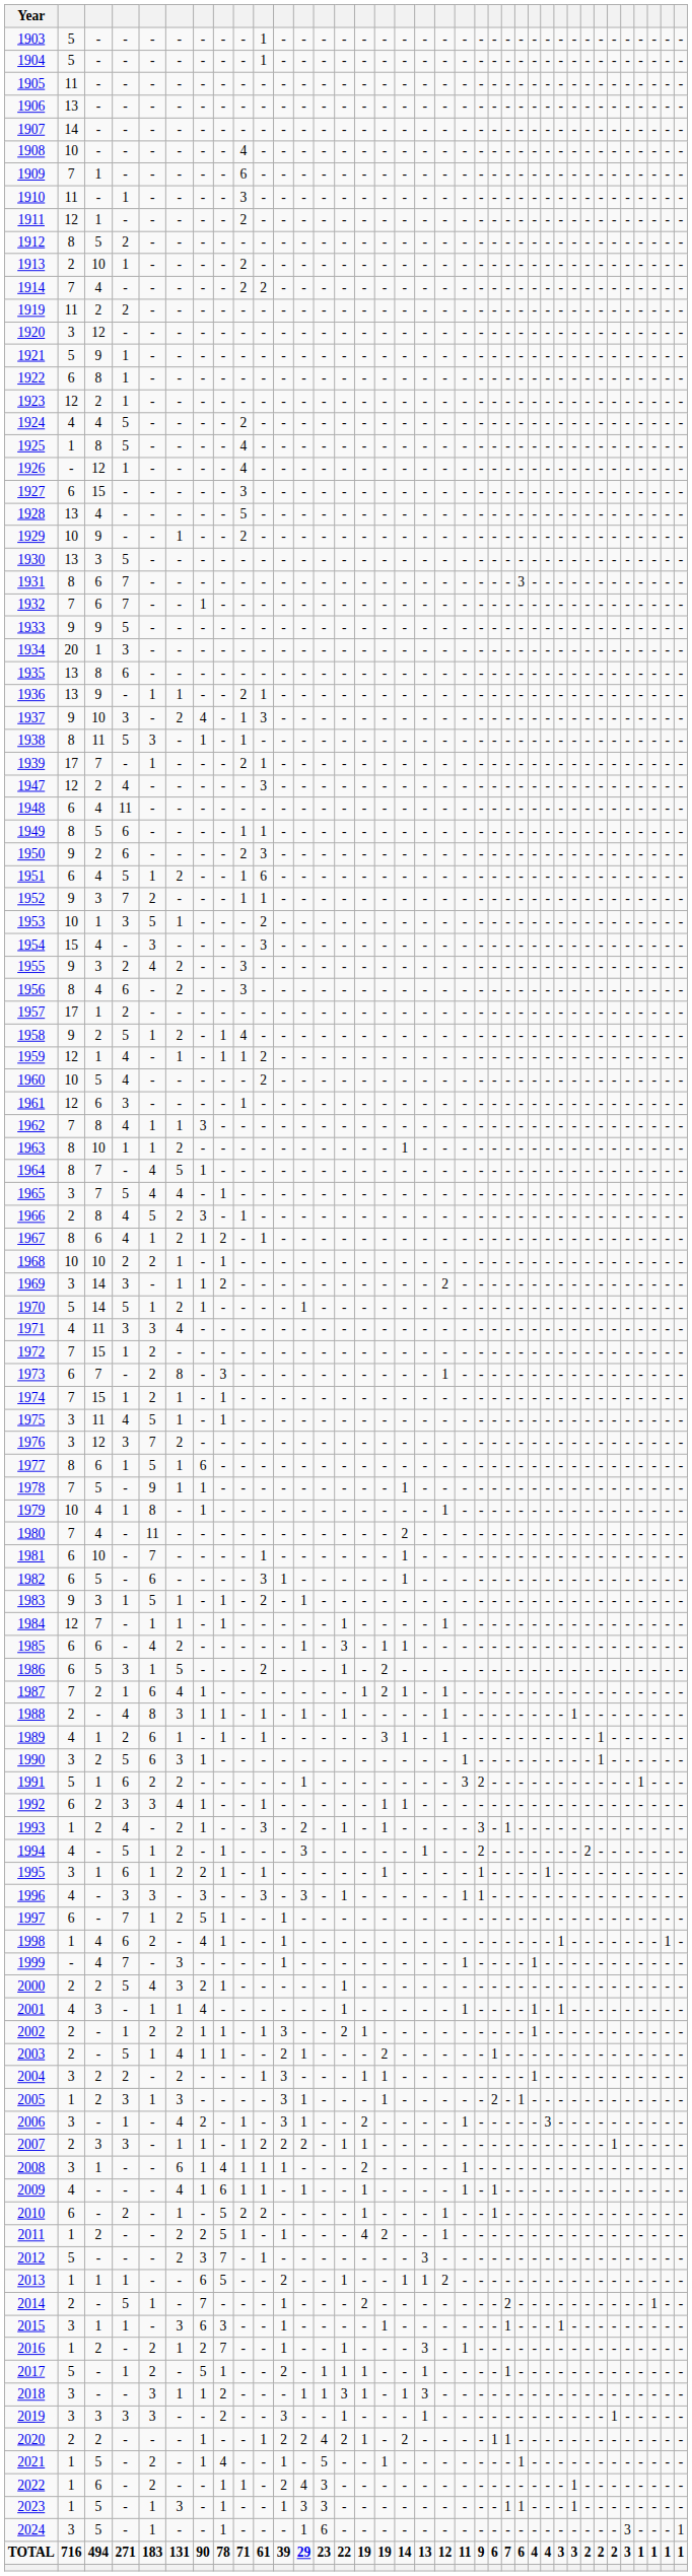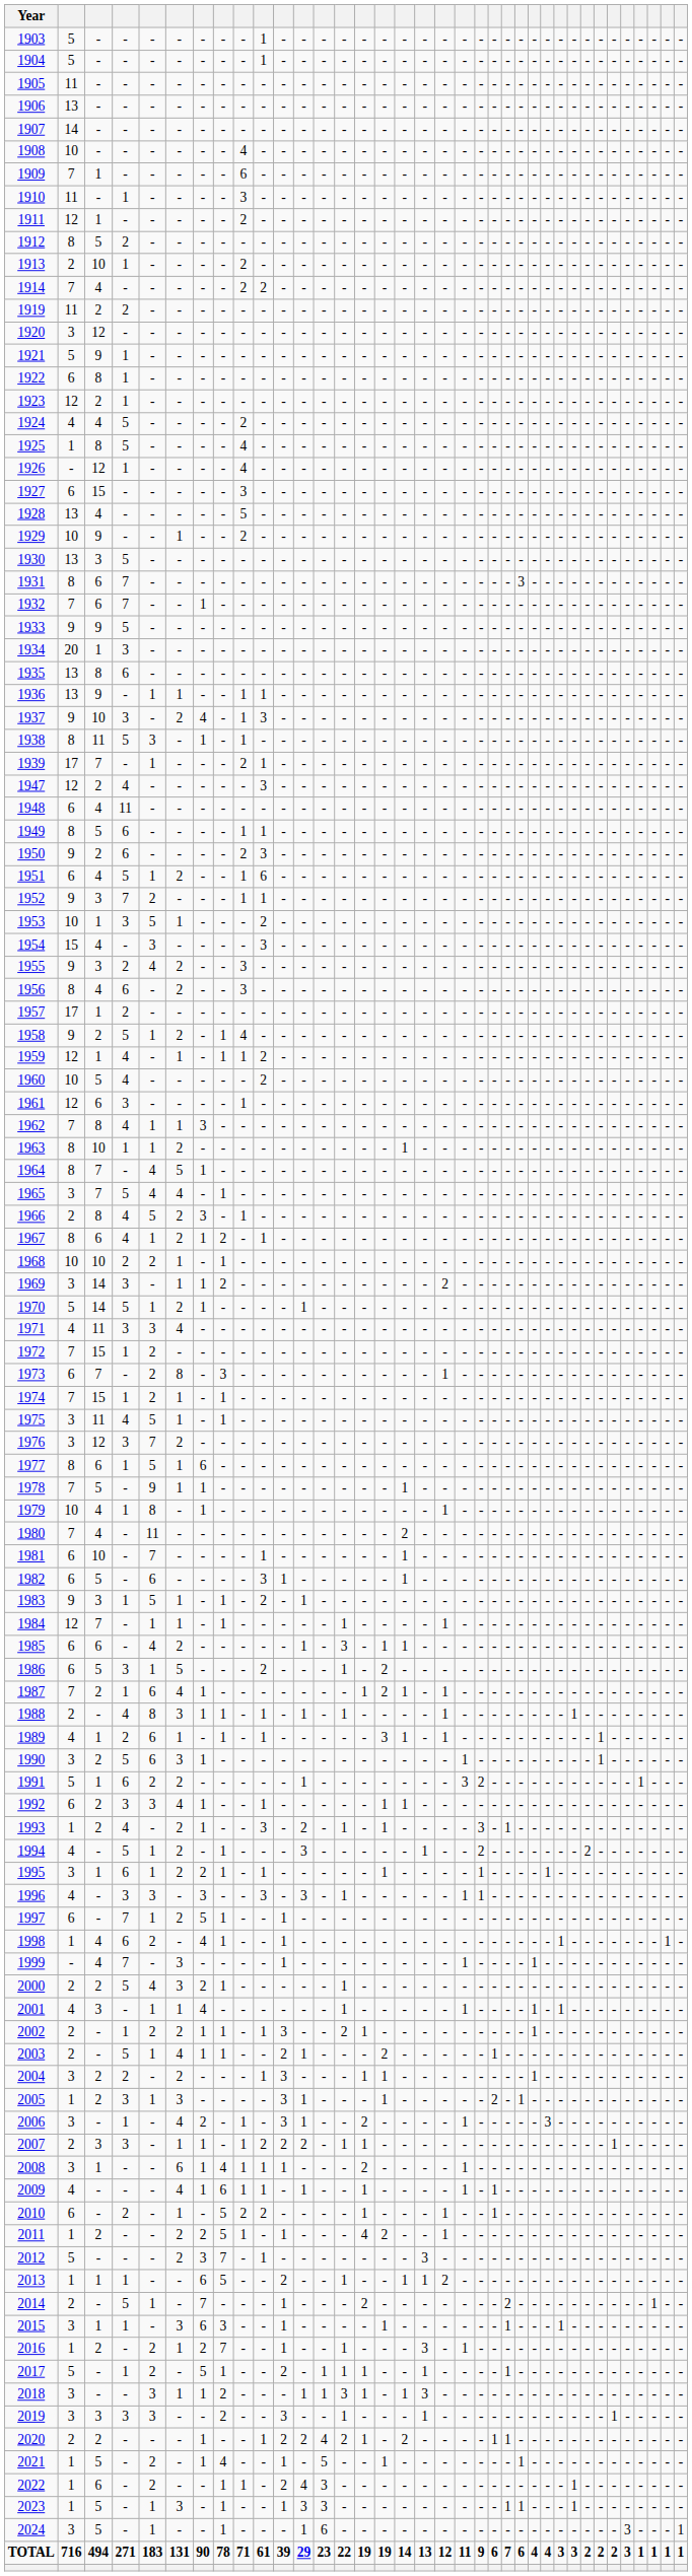1936 | column 9: 2 -> 1
